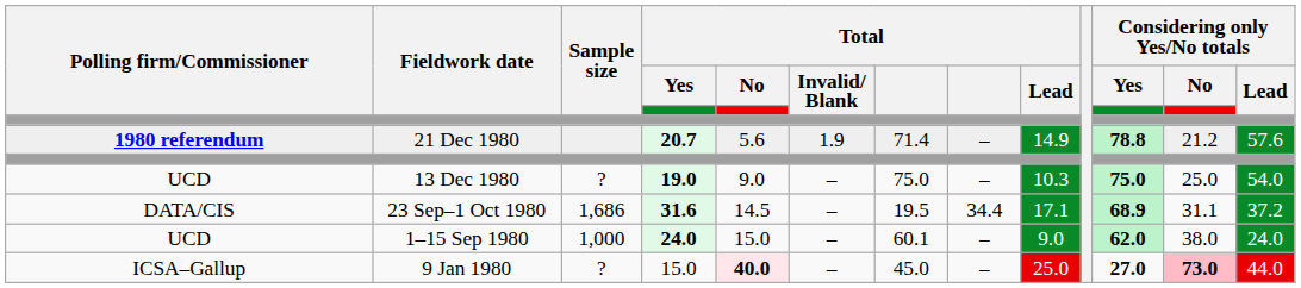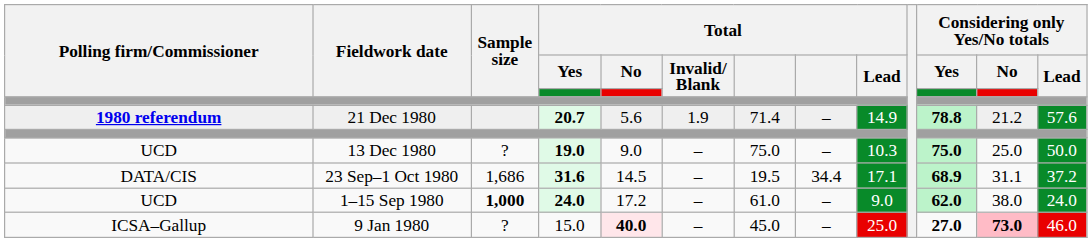13 Dec 1980 | Considering only Yes/No totals / Lead: 54.0 -> 50.0
1–15 Sep 1980 | Sample size: normal -> bold
1–15 Sep 1980 | Total / No: 15.0 -> 17.2
1–15 Sep 1980 | column 7: 60.1 -> 61.0
9 Jan 1980 | Considering only Yes/No totals / Lead: 44.0 -> 46.0
